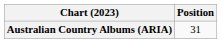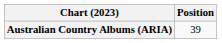Australian Country Albums (ARIA) | Position: 31 -> 39
